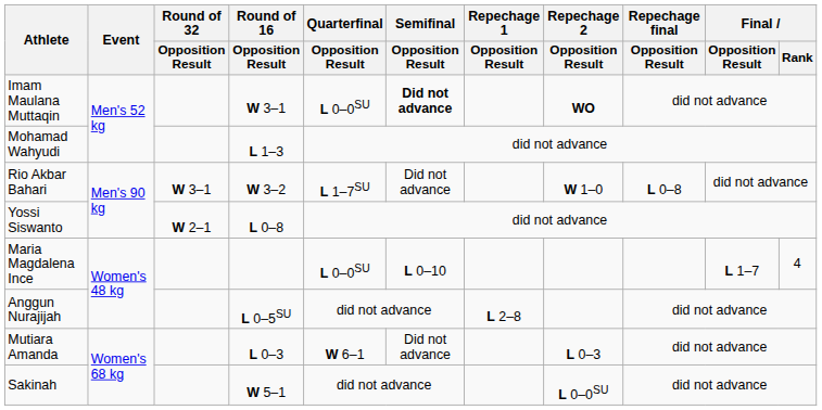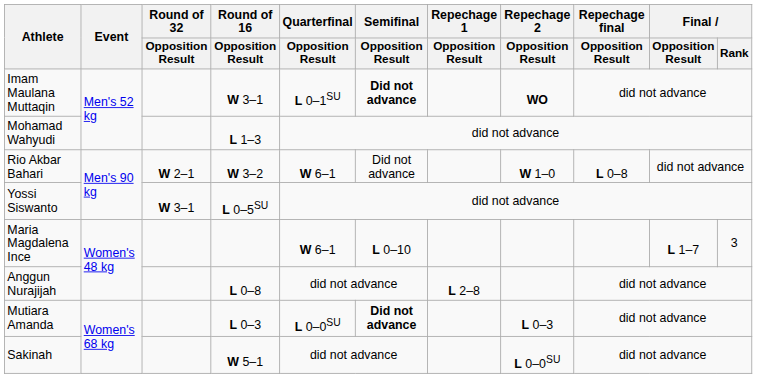Imam Maulana Muttaqin | Quarterfinal / Opposition Result: L 0–0SU -> L 0–1SU
Rio Akbar Bahari | Round of 32 / Opposition Result: W 3–1 -> W 2–1
Rio Akbar Bahari | Quarterfinal / Opposition Result: L 1–7SU -> W 6–1
Yossi Siswanto | Round of 32 / Opposition Result: W 2–1 -> W 3–1
Yossi Siswanto | Round of 16 / Opposition Result: L 0–8 -> L 0–5SU
Maria Magdalena Ince | Quarterfinal / Opposition Result: L 0–0SU -> W 6–1
Maria Magdalena Ince | Final / Rank: 4 -> 3
Anggun Nurajijah | Round of 16 / Opposition Result: L 0–5SU -> L 0–8
Mutiara Amanda | Quarterfinal / Opposition Result: W 6–1 -> L 0–0SU
Mutiara Amanda | Semifinal / Opposition Result: normal -> bold
